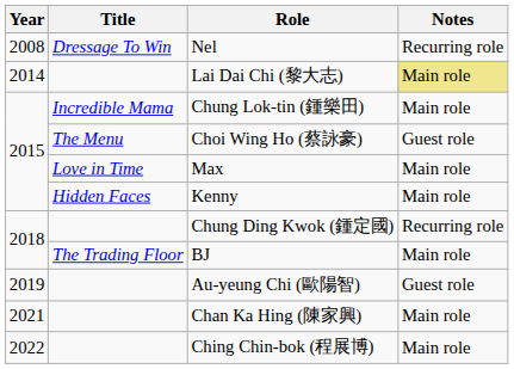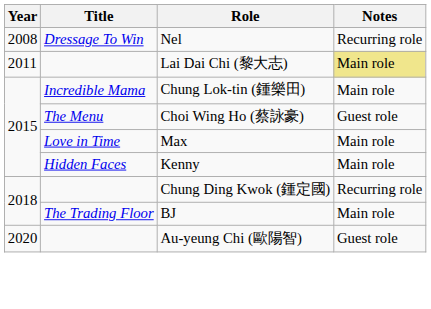Lai Dai Chi (黎大志) | Year: 2014 -> 2011
Au-yeung Chi (歐陽智) | Year: 2019 -> 2020
- row: 2021 | Chan Ka Hing (陳家興) | Main role
- row: 2022 | Ching Chin-bok (程展博) | Main role
